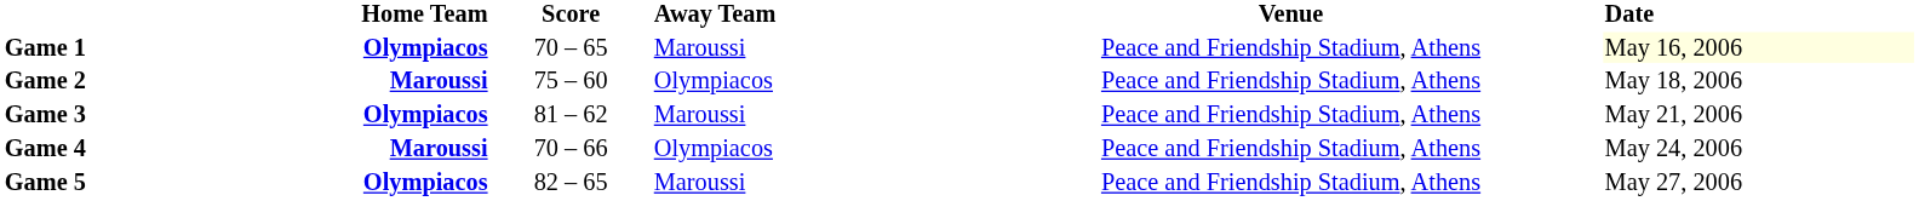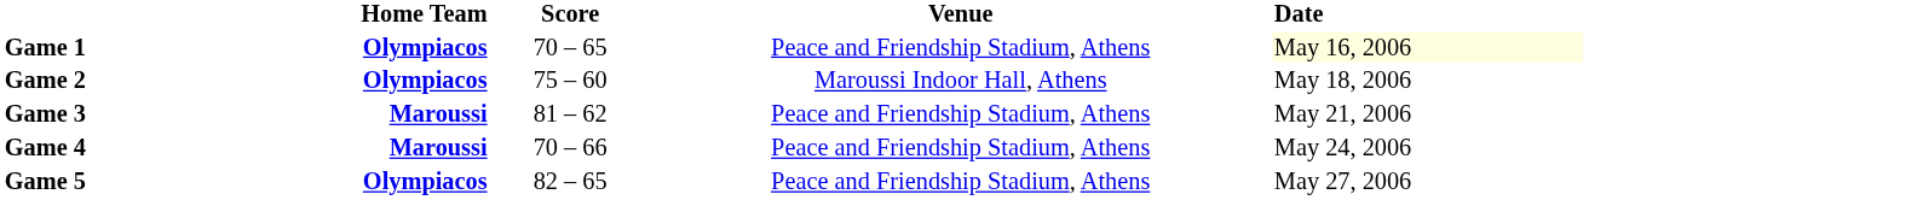- column: Away Team | Maroussi | Olympiacos | Maroussi | Olympiacos | Maroussi
Game 2 | Home Team: Maroussi -> Olympiacos
Game 2 | Venue: Peace and Friendship Stadium, Athens -> Maroussi Indoor Hall, Athens
Game 3 | Home Team: Olympiacos -> Maroussi
